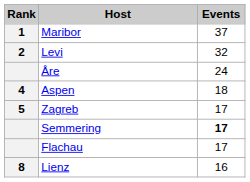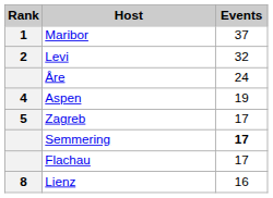Aspen | Events: 18 -> 19
